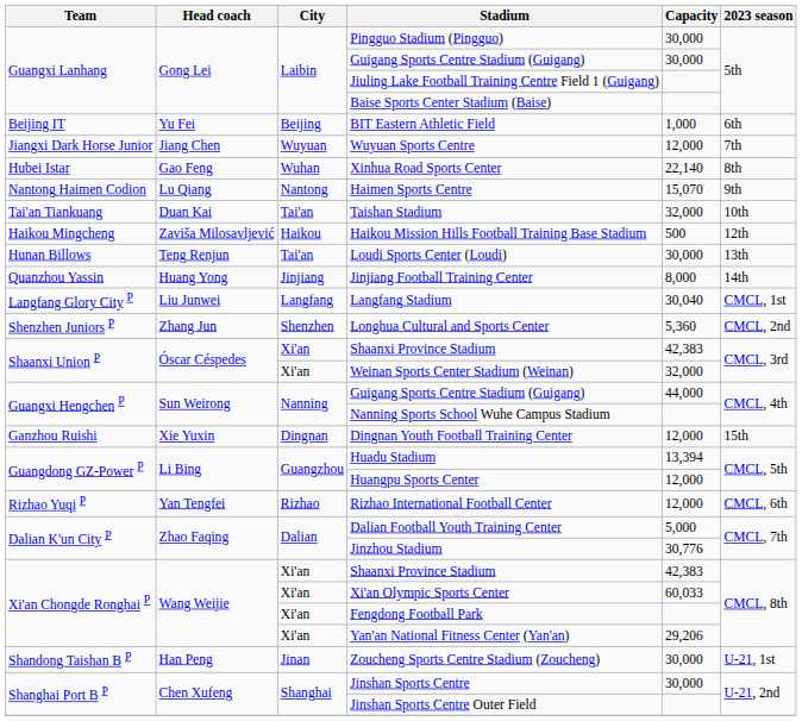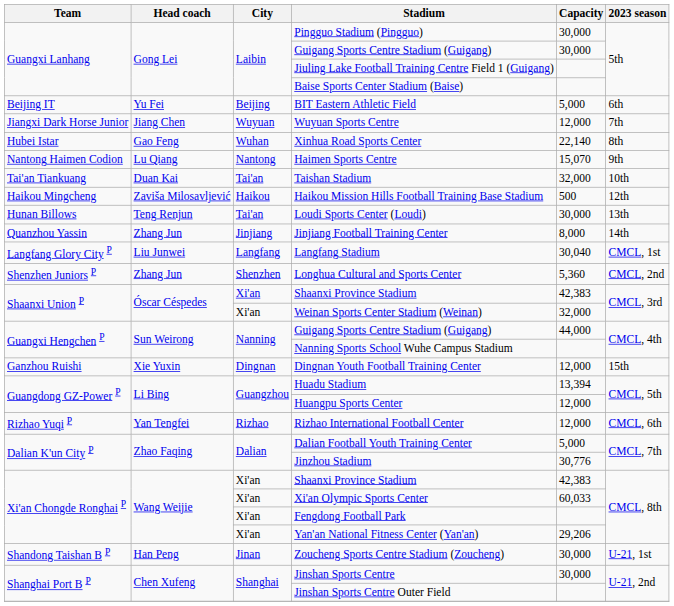BIT Eastern Athletic Field | Capacity: 1,000 -> 5,000
Jinjiang Football Training Center | Head coach: Huang Yong -> Zhang Jun
